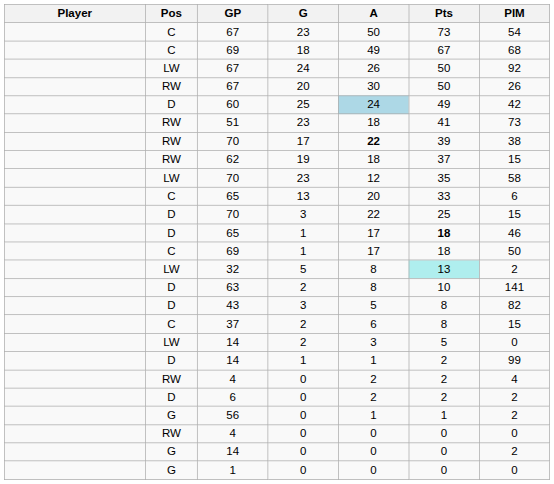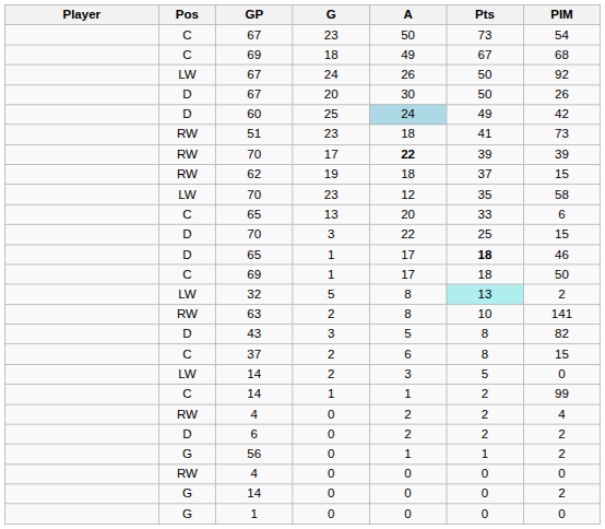67 / 20 | Pos: RW -> D
70 / 17 | PIM: 38 -> 39
63 | Pos: D -> RW
14 / 1 | Pos: D -> C
